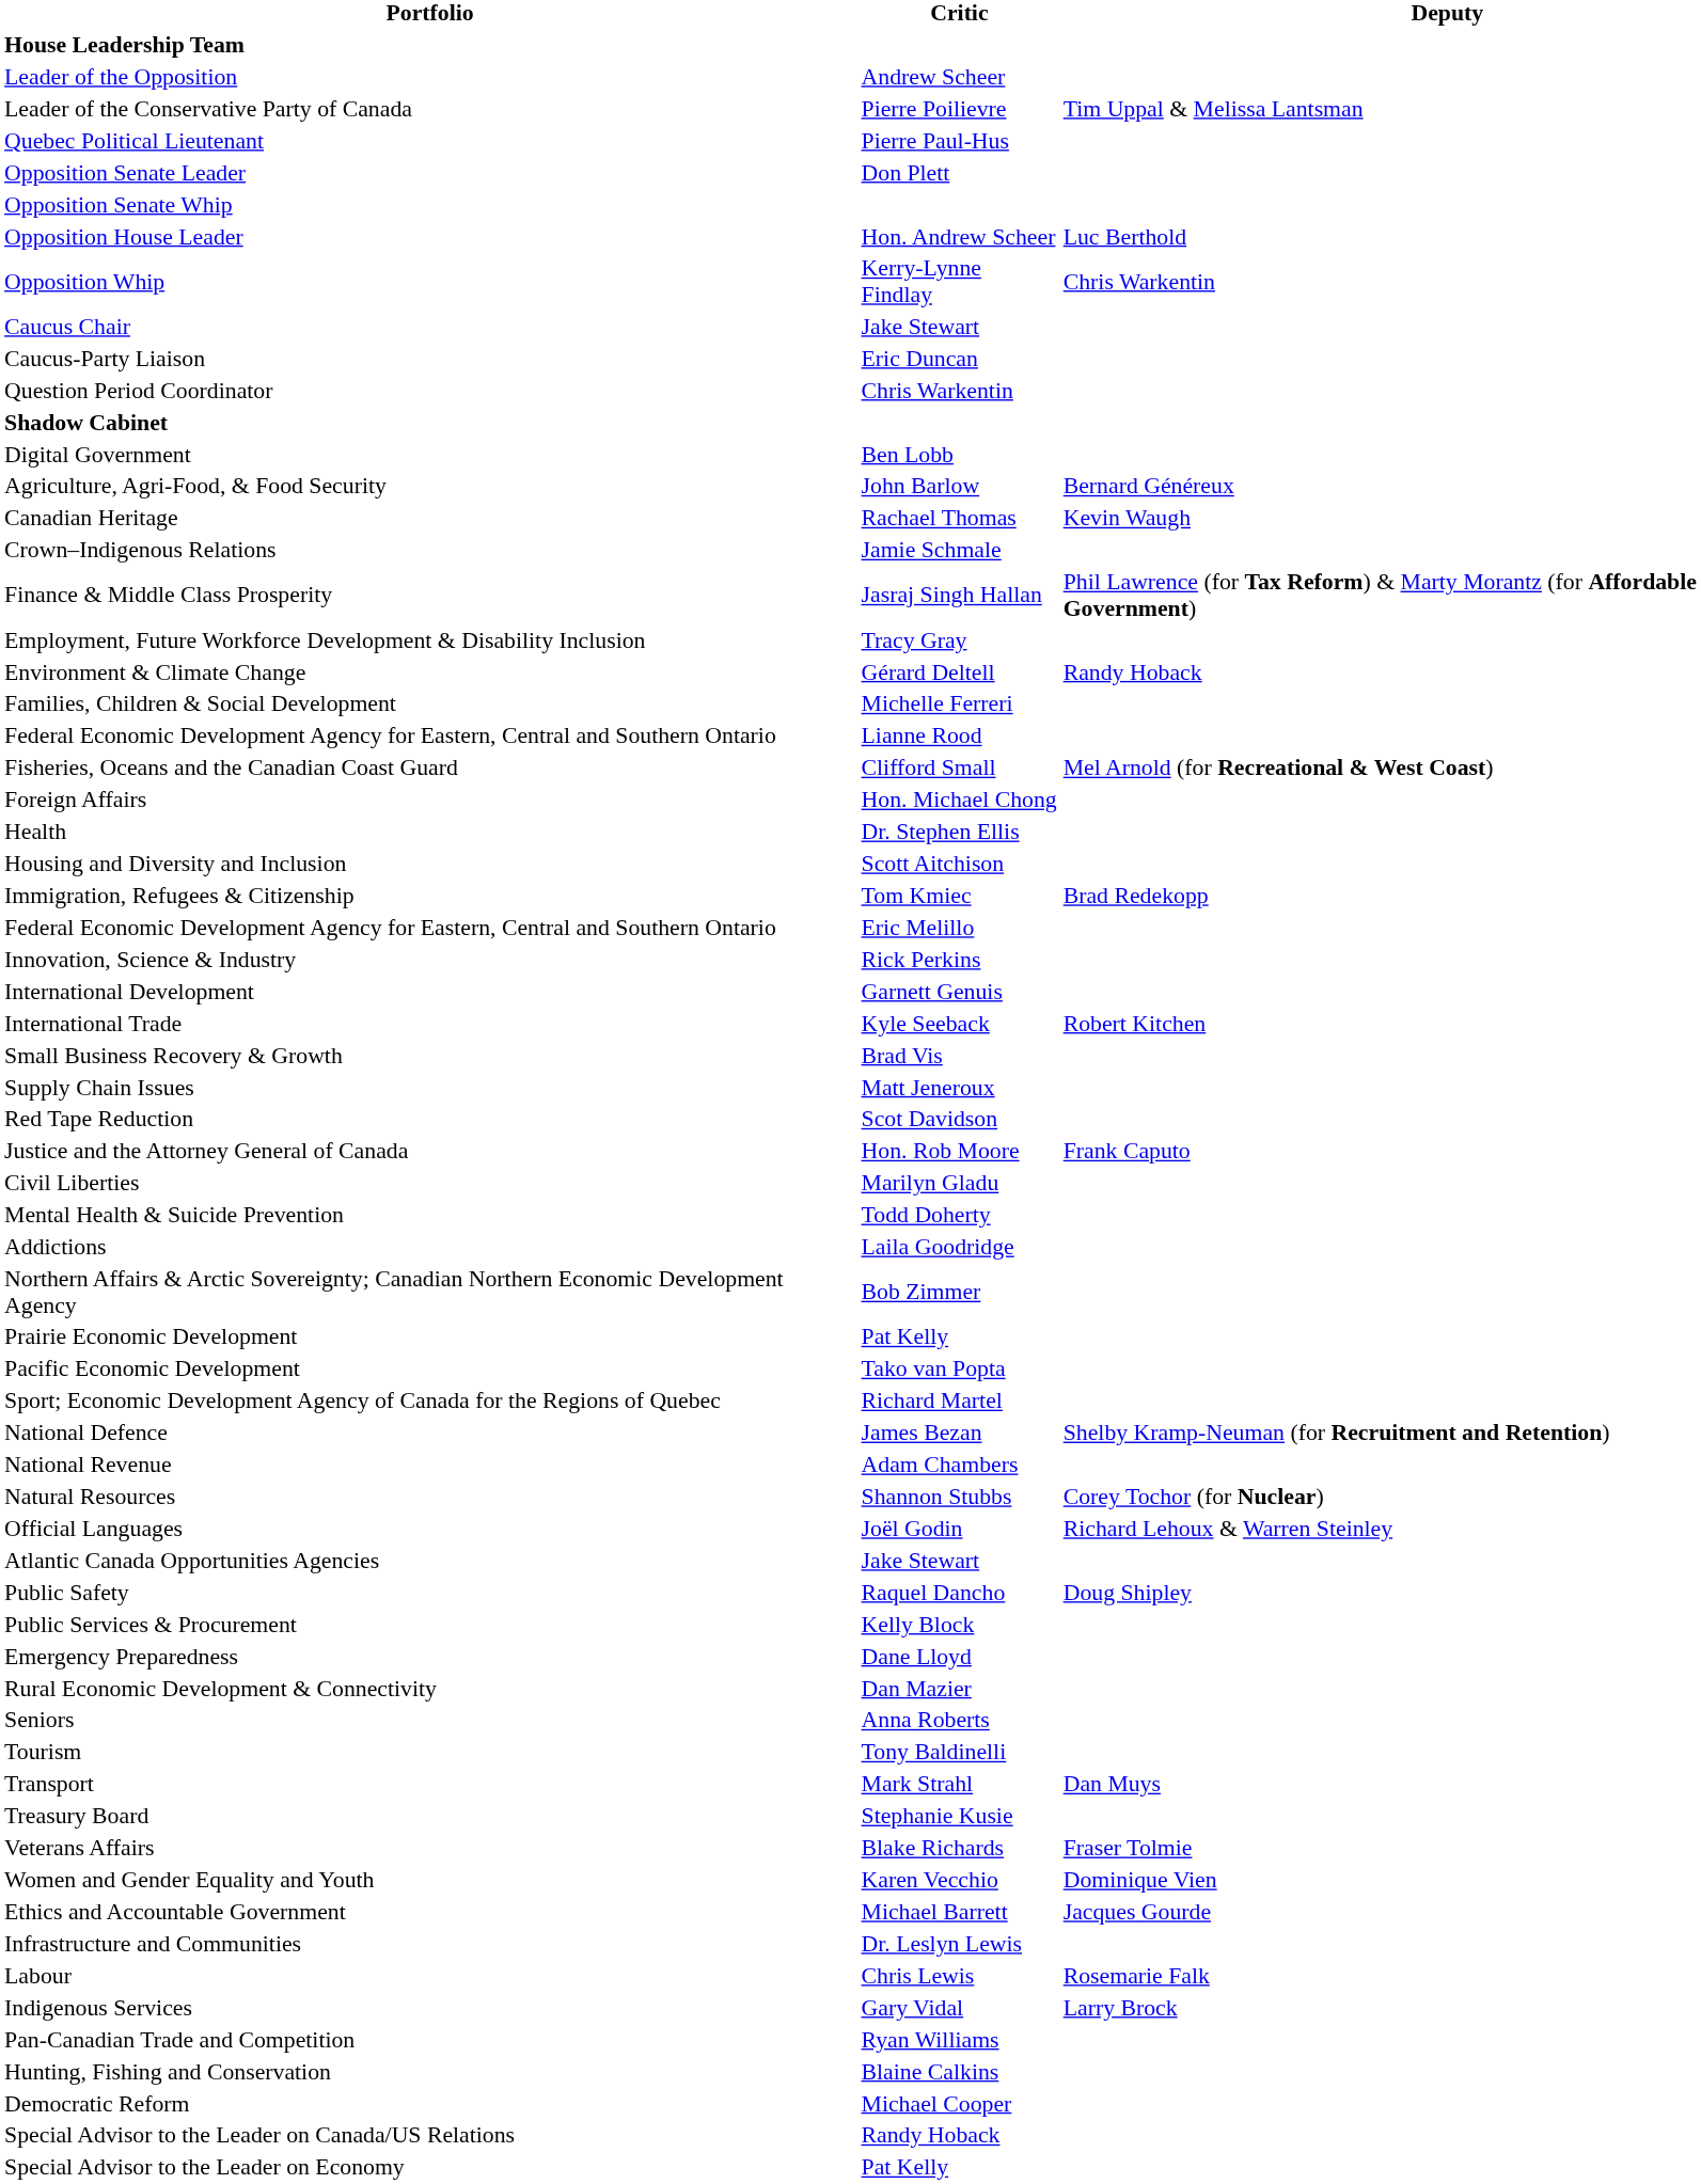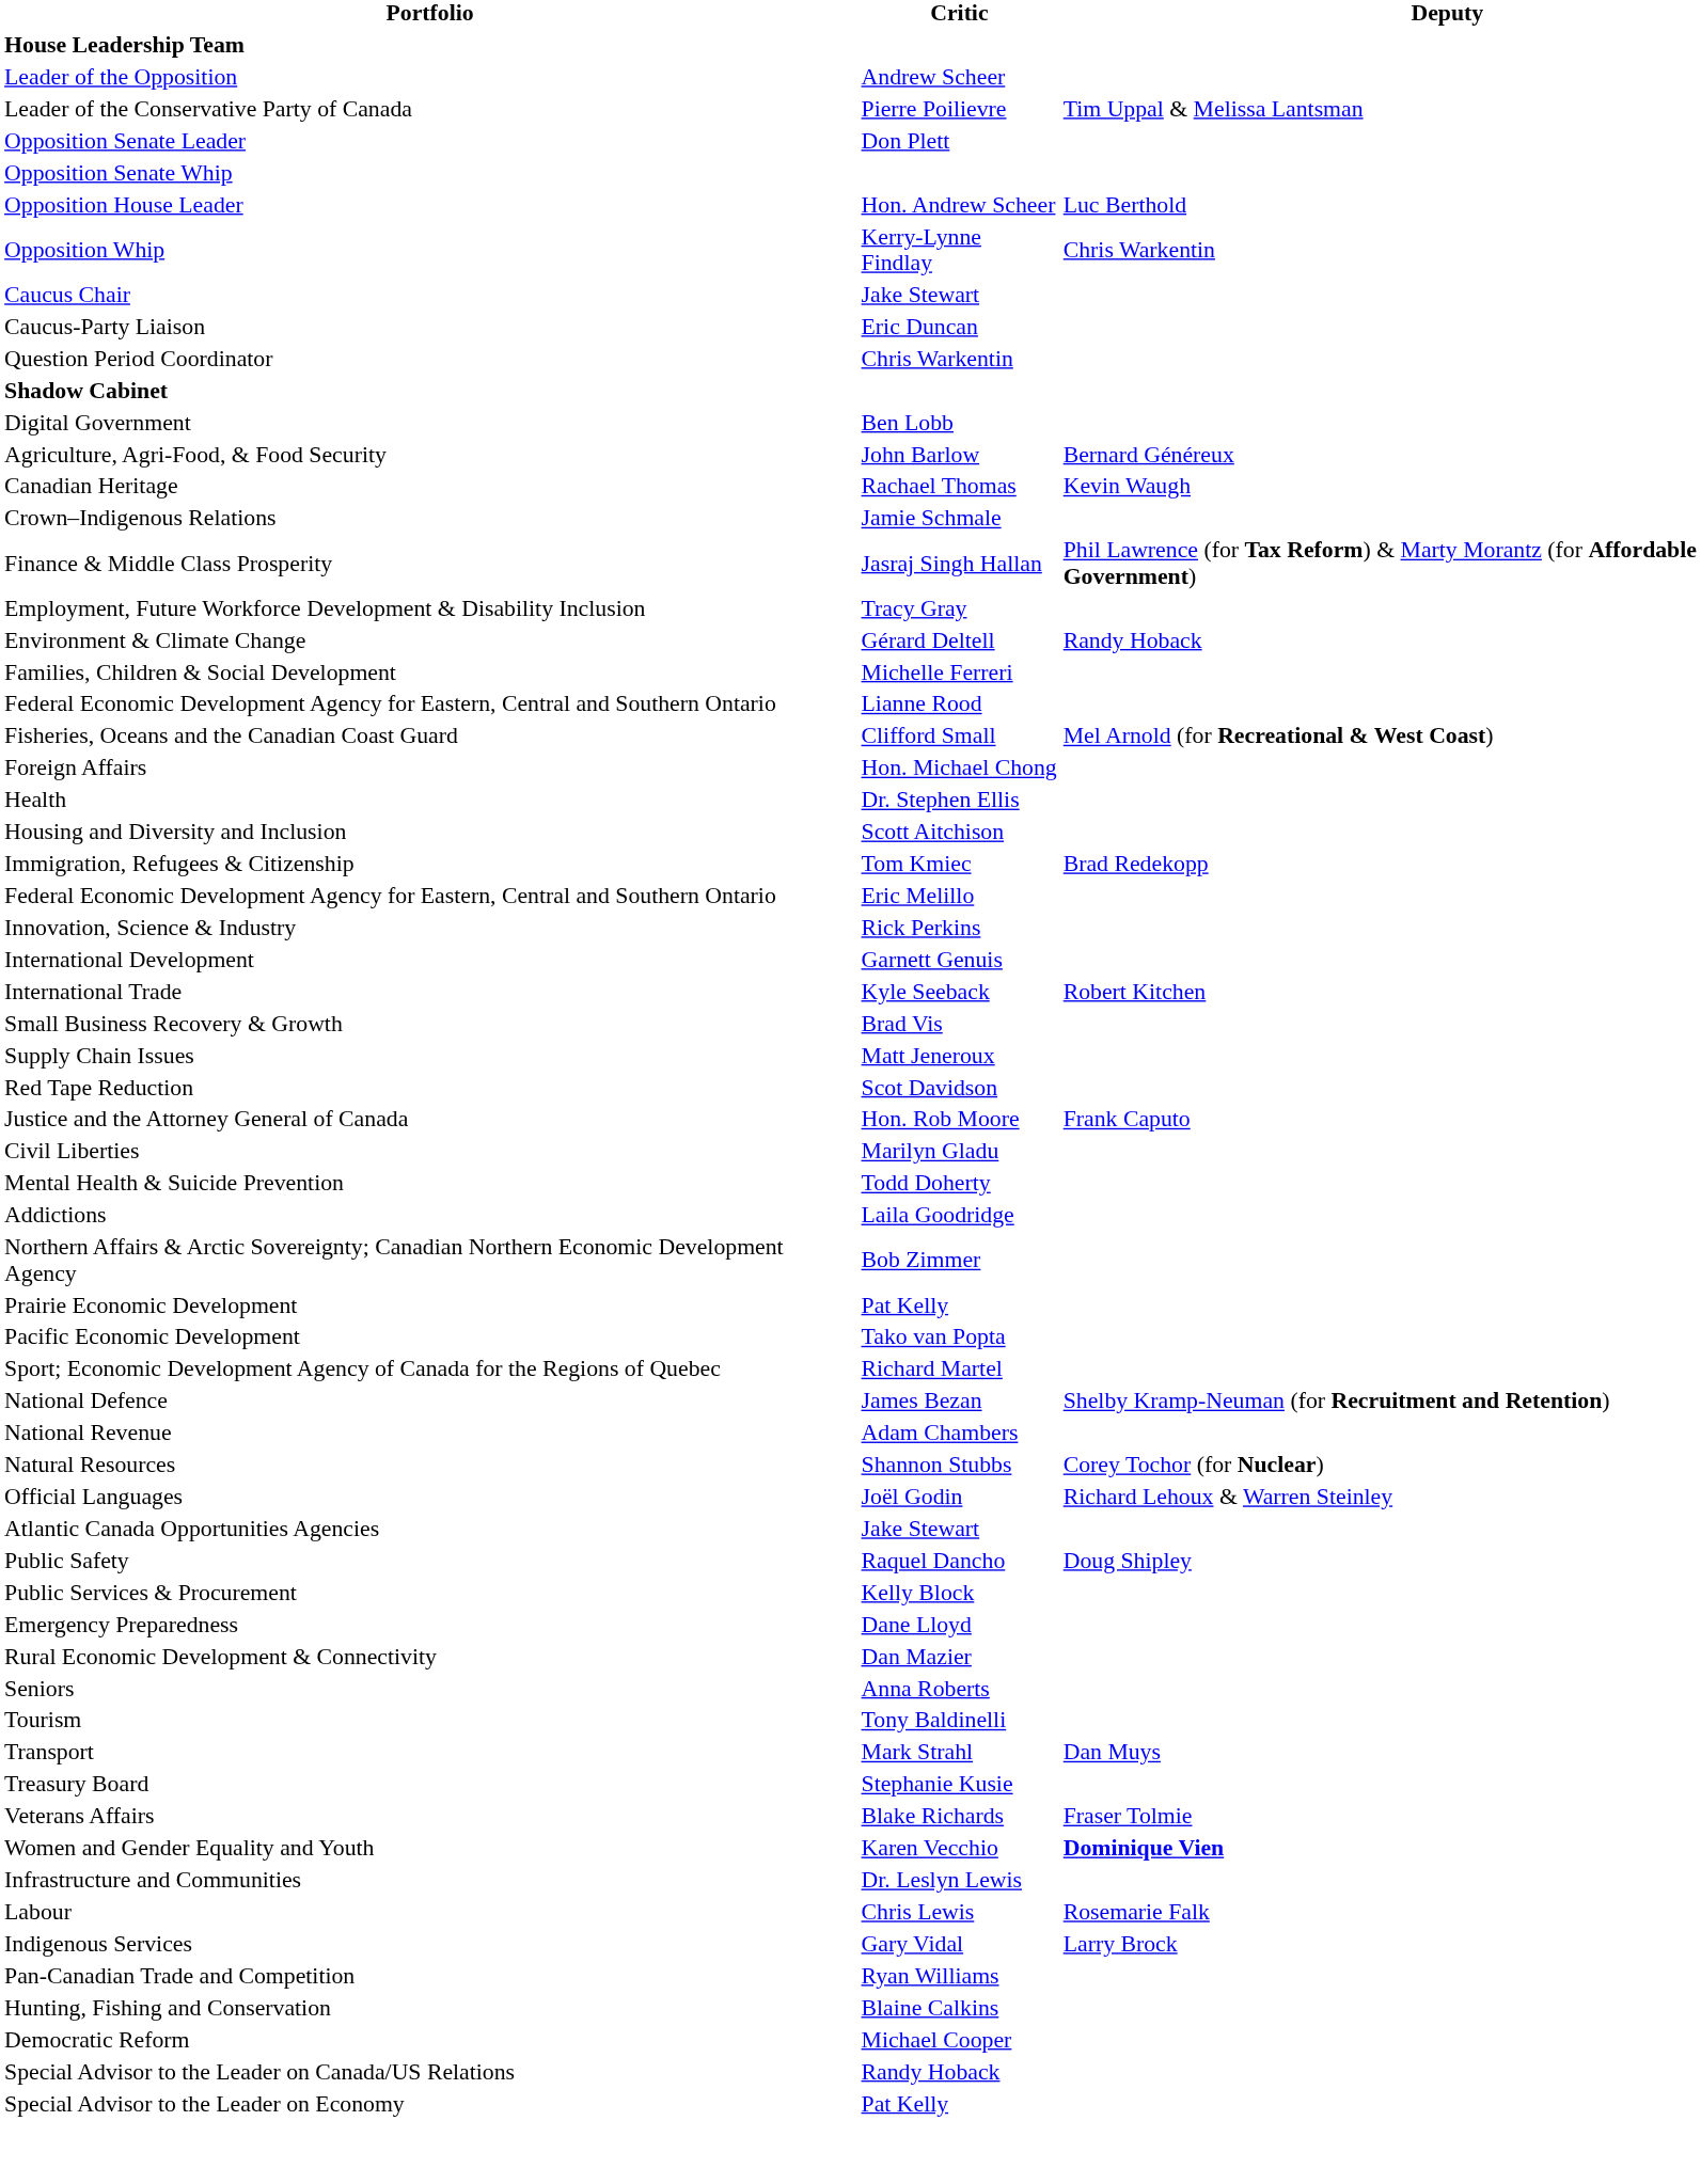- row: Quebec Political Lieutenant | Pierre Paul-Hus
Women and Gender Equality and Youth | Deputy: normal -> bold
- row: Ethics and Accountable Government | Michael Barrett | Jacques Gourde
